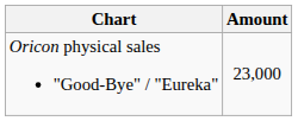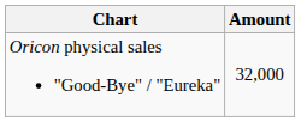Oricon physical sales "Good-Bye" / "Eureka" | Amount: 23,000 -> 32,000
